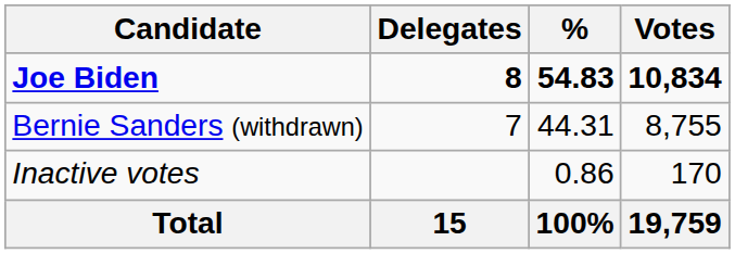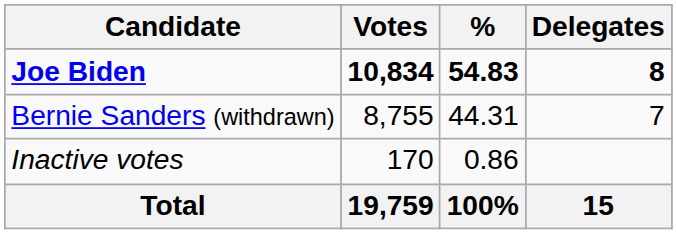columns swapped: Votes <-> Delegates
